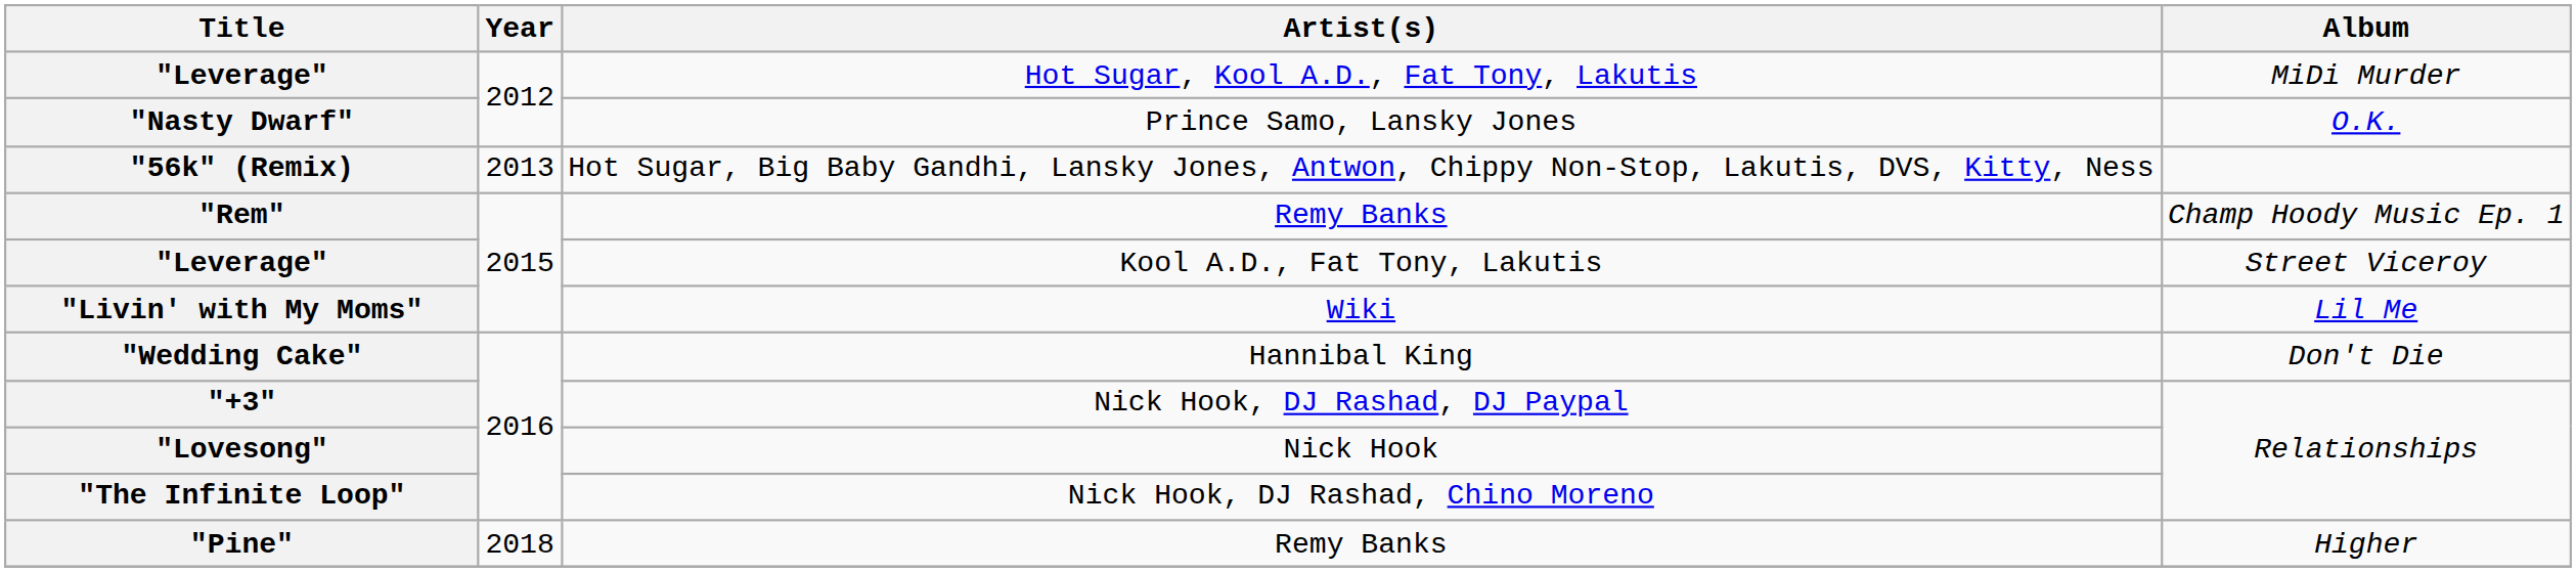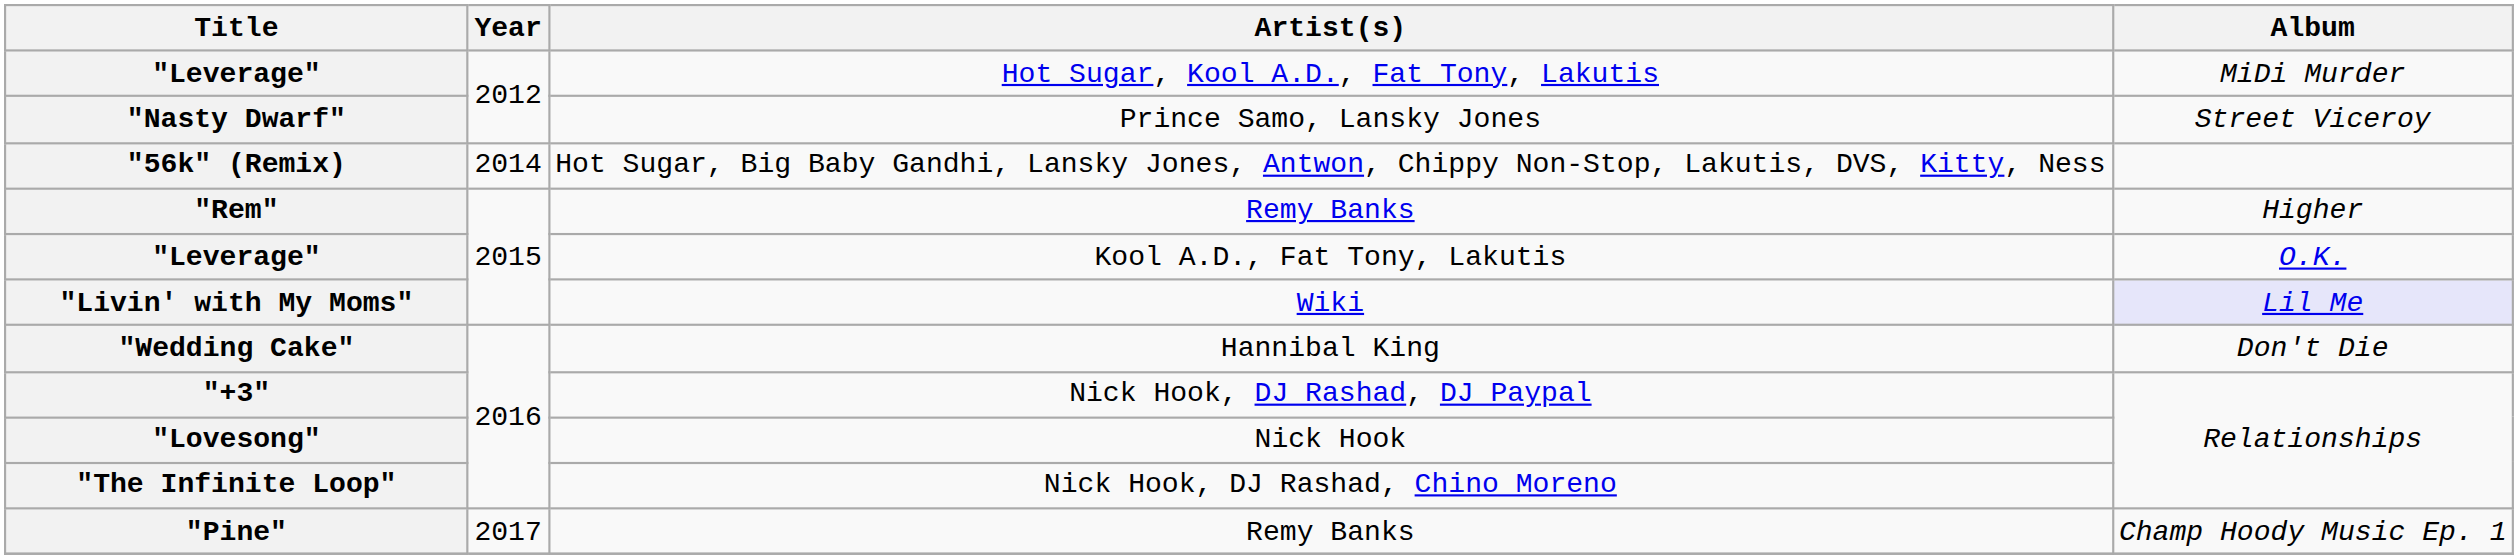"Nasty Dwarf" | Album: O.K. -> Street Viceroy
"56k" (Remix) | Year: 2013 -> 2014
"Rem" | Album: Champ Hoody Music Ep. 1 -> Higher
"Leverage" / Kool A.D., Fat Tony, Lakutis | Album: Street Viceroy -> O.K.
"Livin' with My Moms" | Album: no background -> lavender background
"Pine" | Year: 2018 -> 2017
"Pine" | Album: Higher -> Champ Hoody Music Ep. 1
